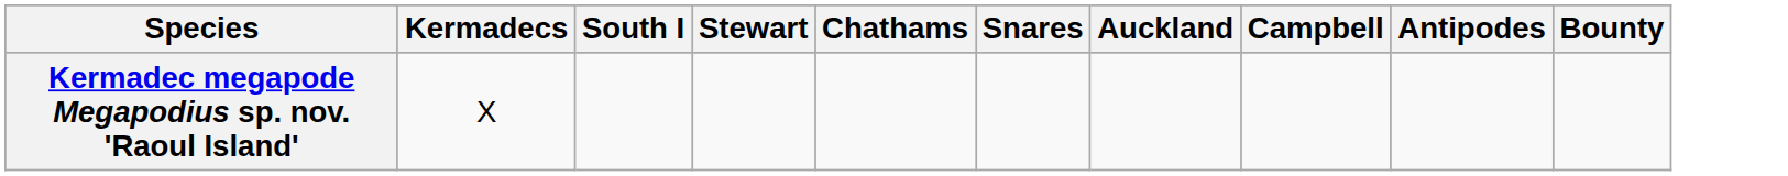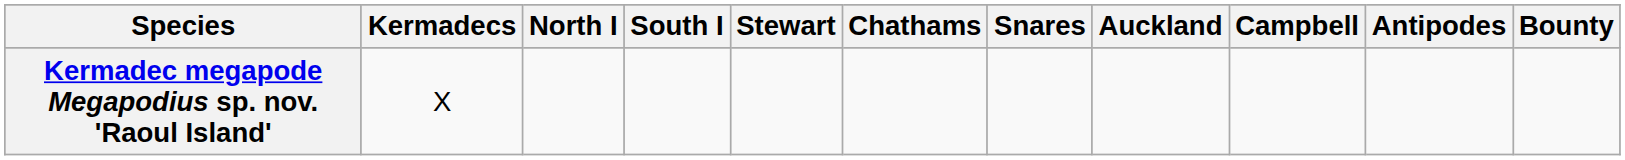+ column: North I
